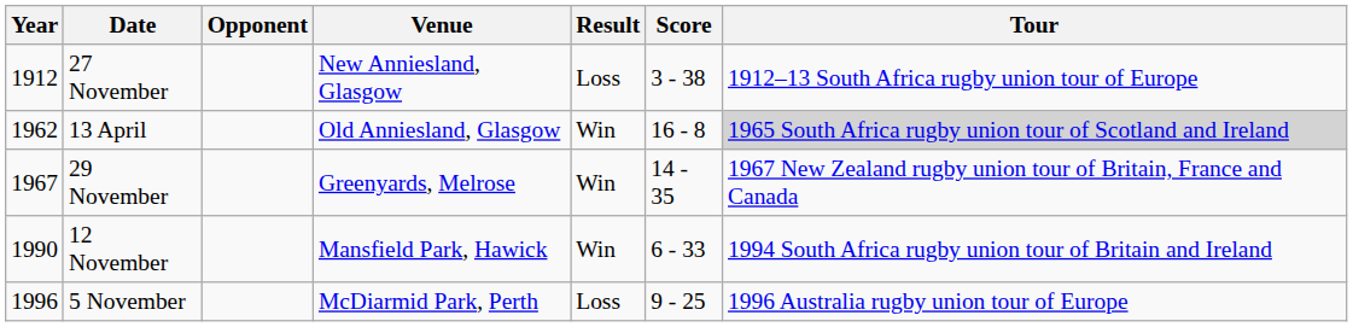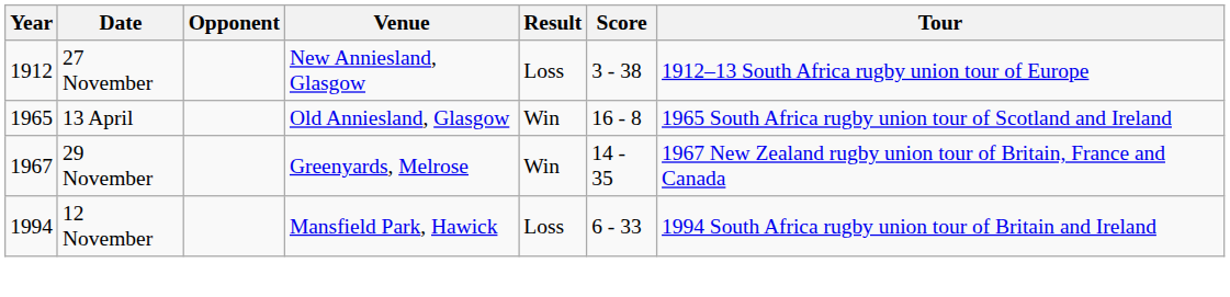13 April | Year: 1962 -> 1965
13 April | Tour: lightgrey background -> no background
12 November | Year: 1990 -> 1994
12 November | Result: Win -> Loss
- row: 1996 | 5 November | McDiarmid Park, Perth | Loss | 9 - 25 | 1996 Australia rugby union tour of Europe
